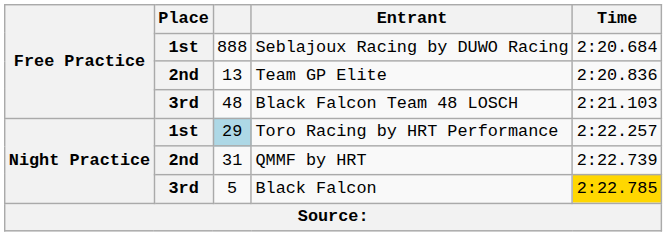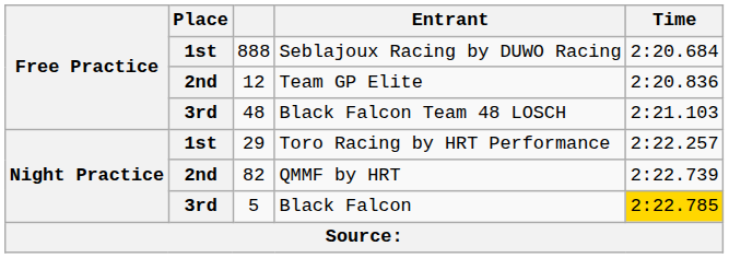Team GP Elite | column 3: 13 -> 12
Toro Racing by HRT Performance | column 3: lightblue background -> no background
QMMF by HRT | column 3: 31 -> 82
